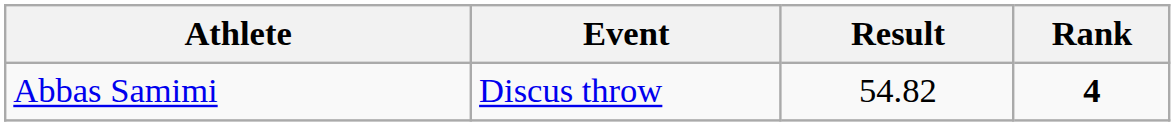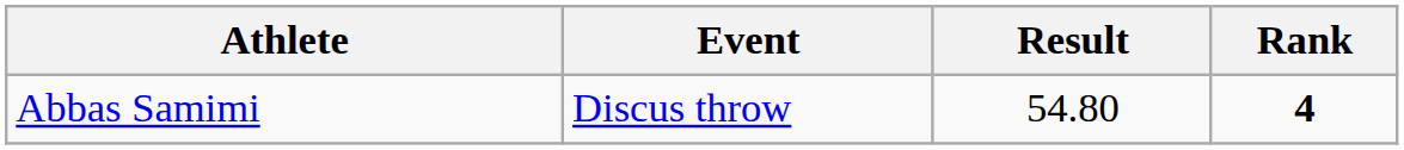Abbas Samimi | Result: 54.82 -> 54.80
